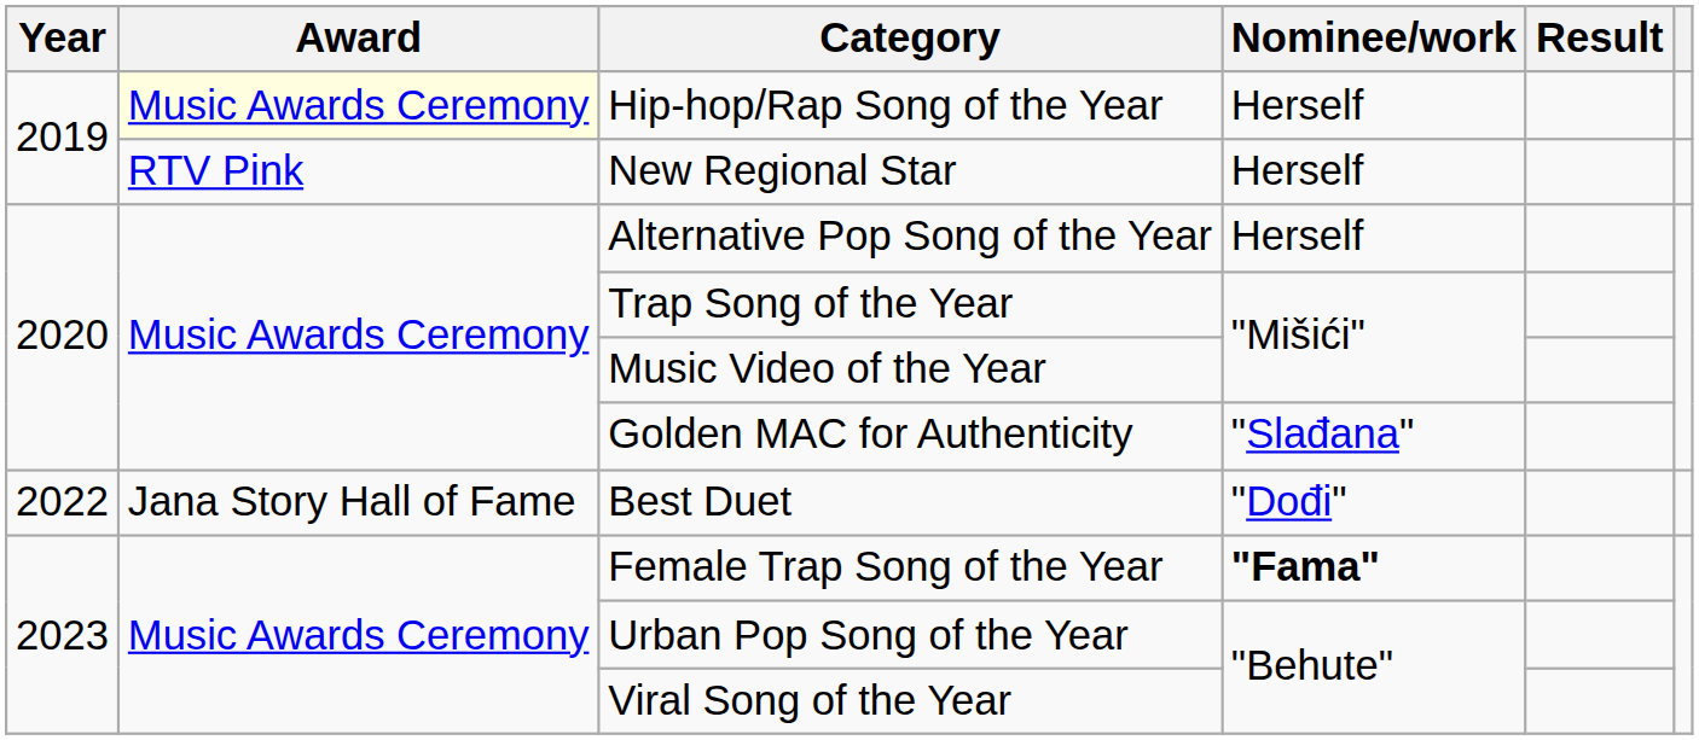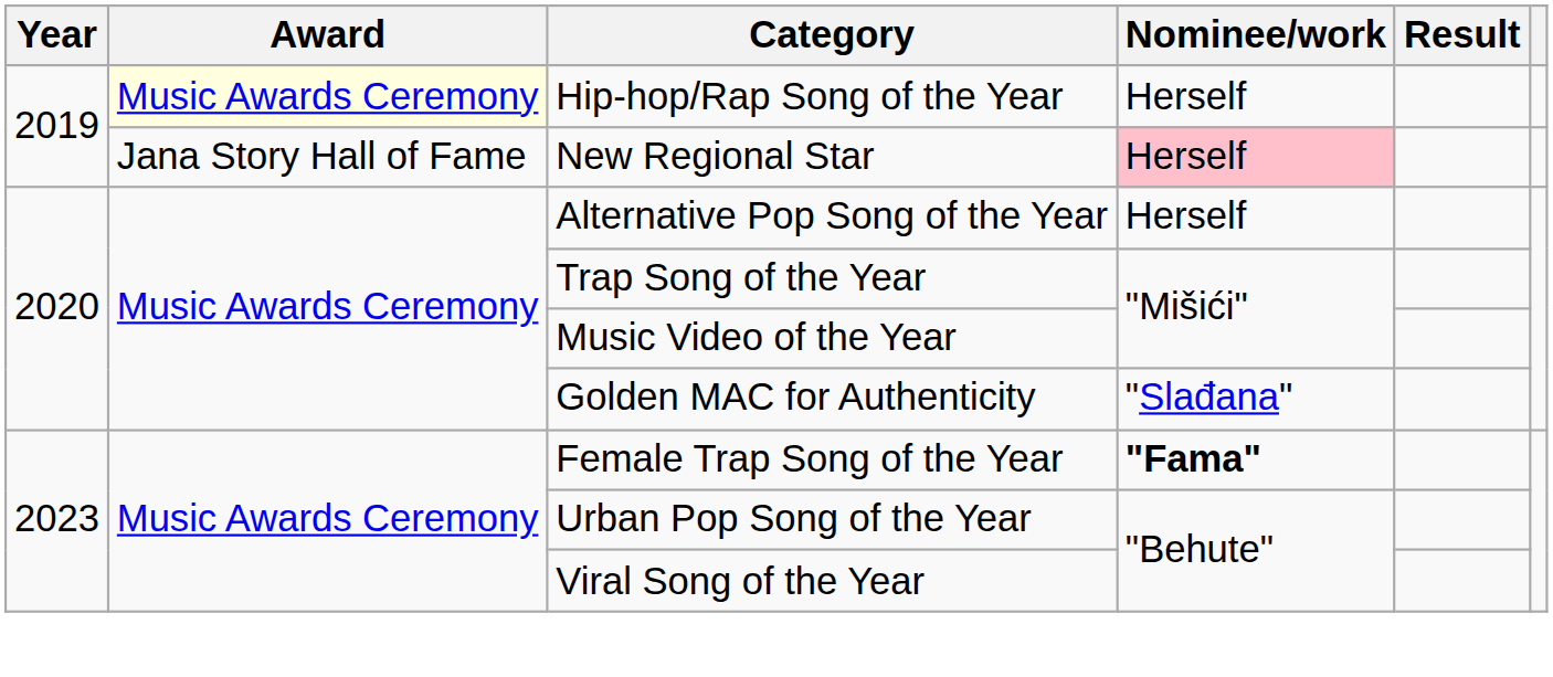New Regional Star | Award: RTV Pink -> Jana Story Hall of Fame
New Regional Star | Nominee/work: no background -> pink background
- row: 2022 | Jana Story Hall of Fame | Best Duet | "Dođi"
